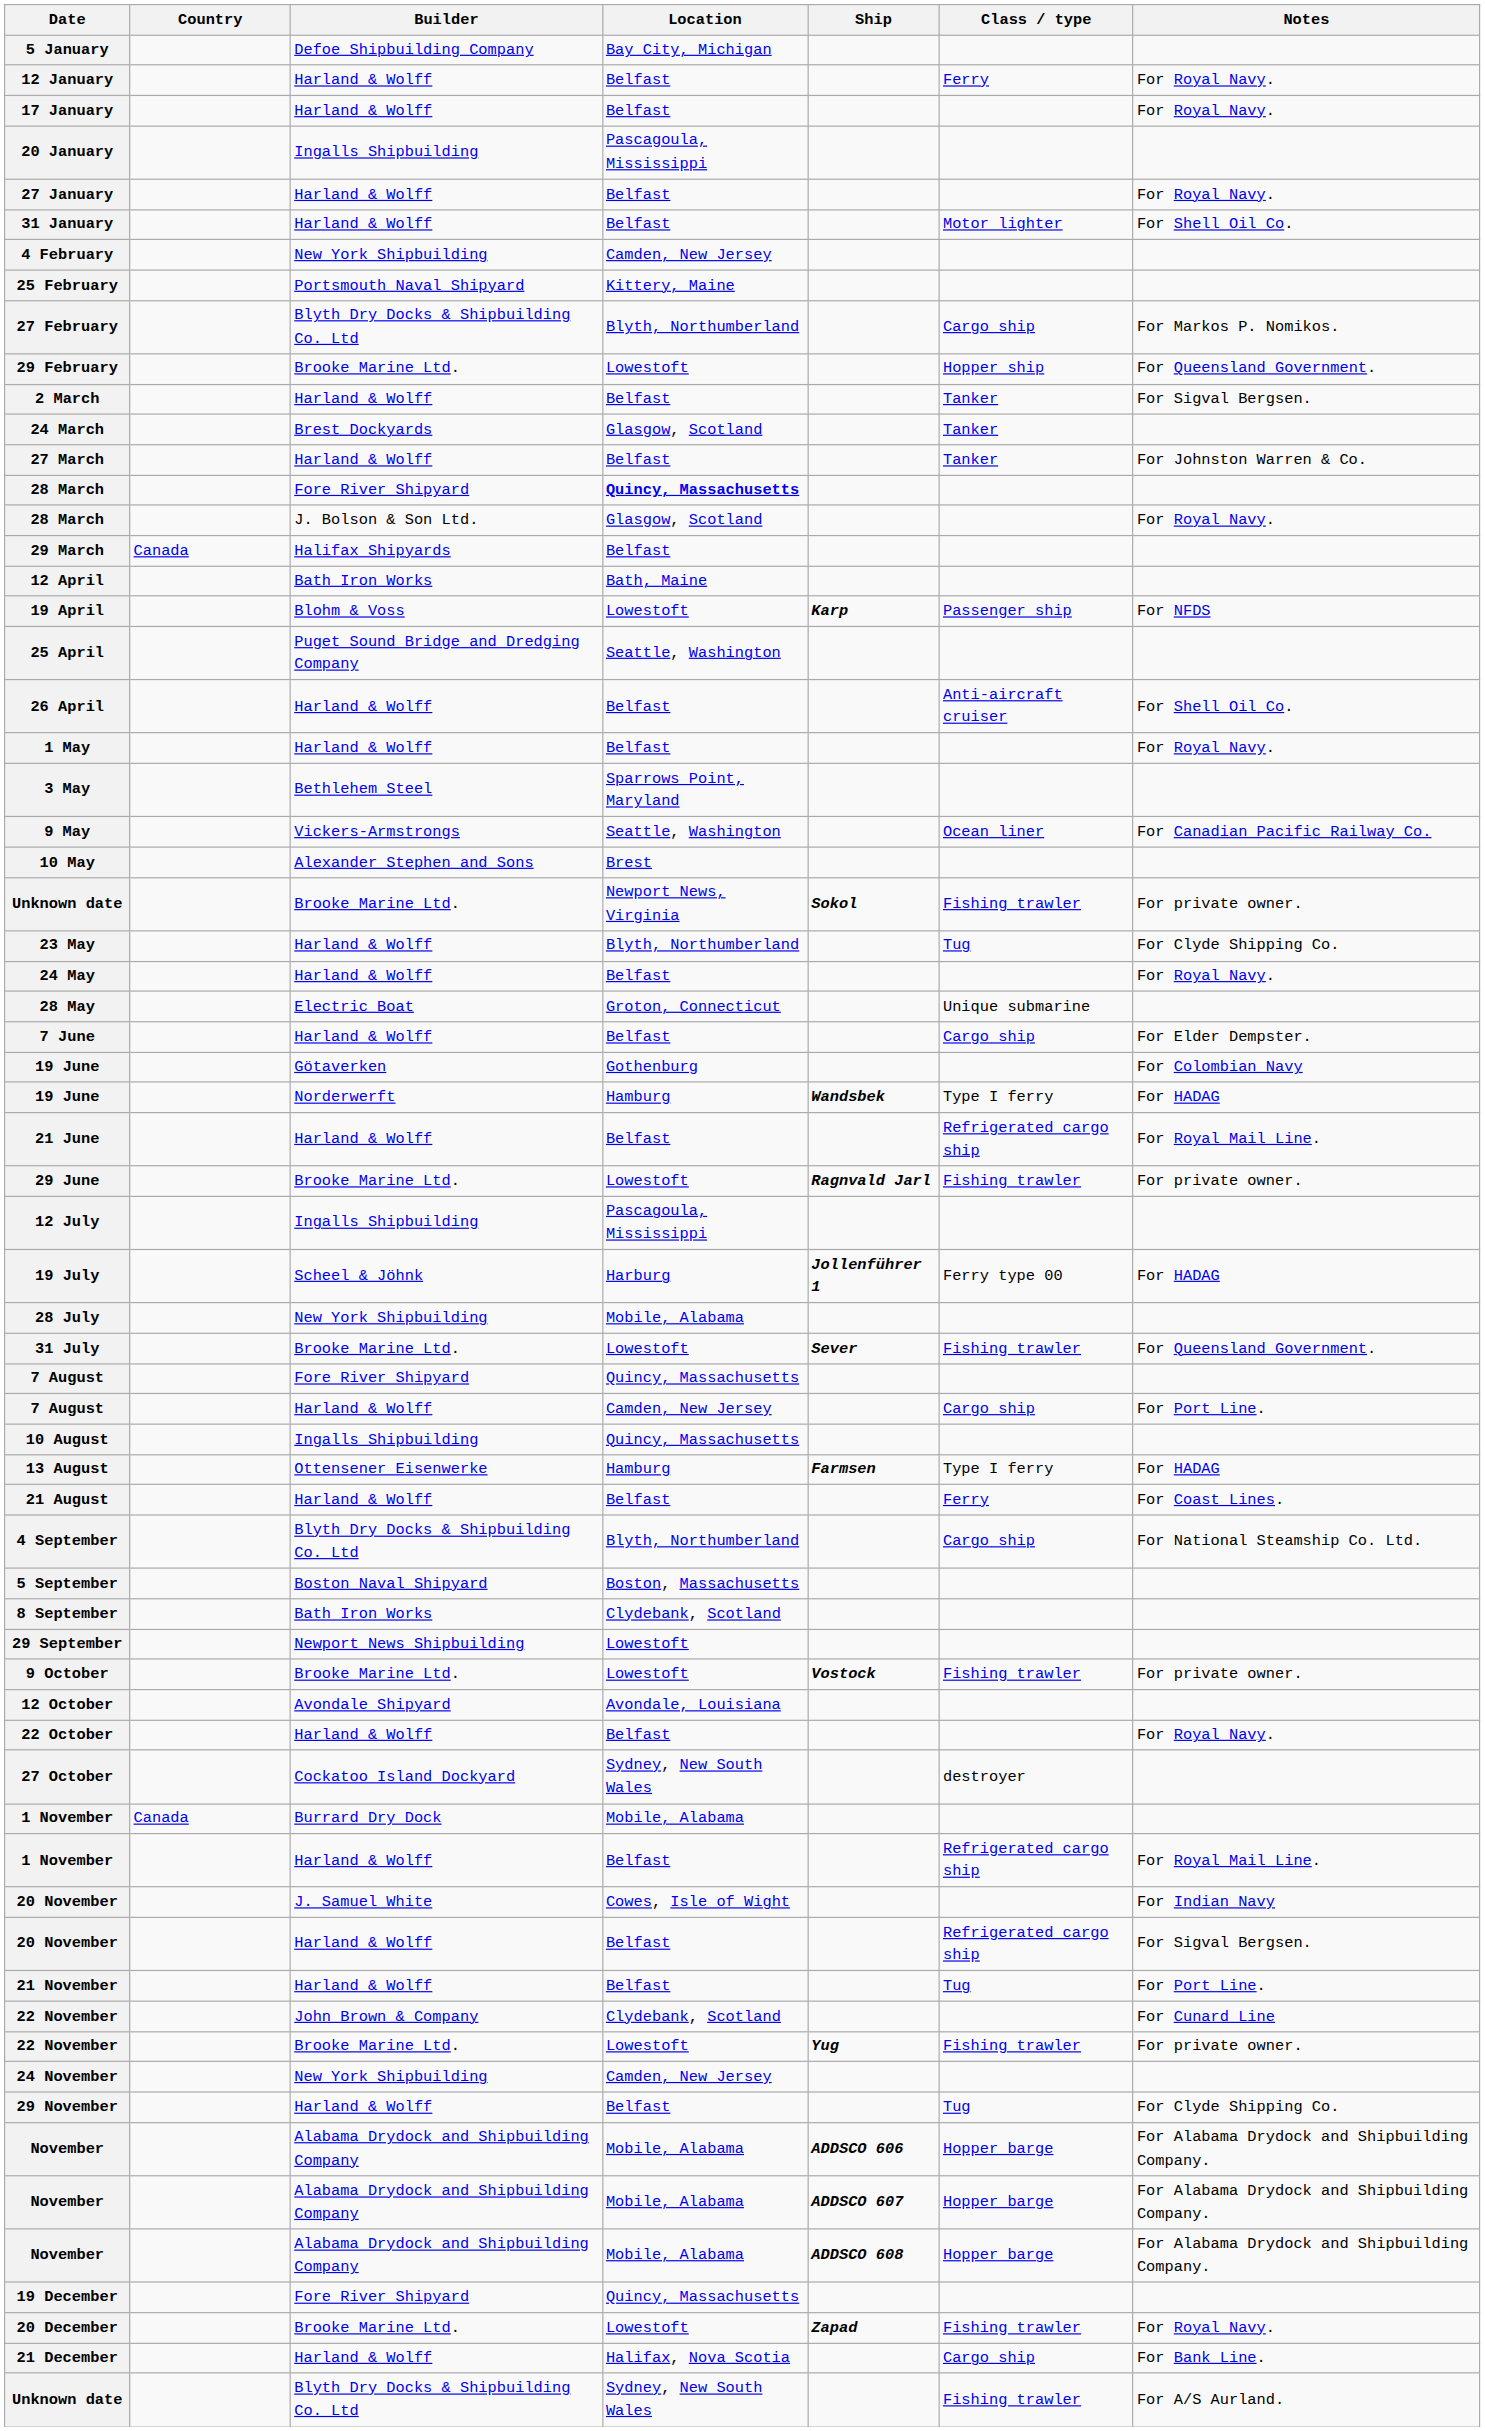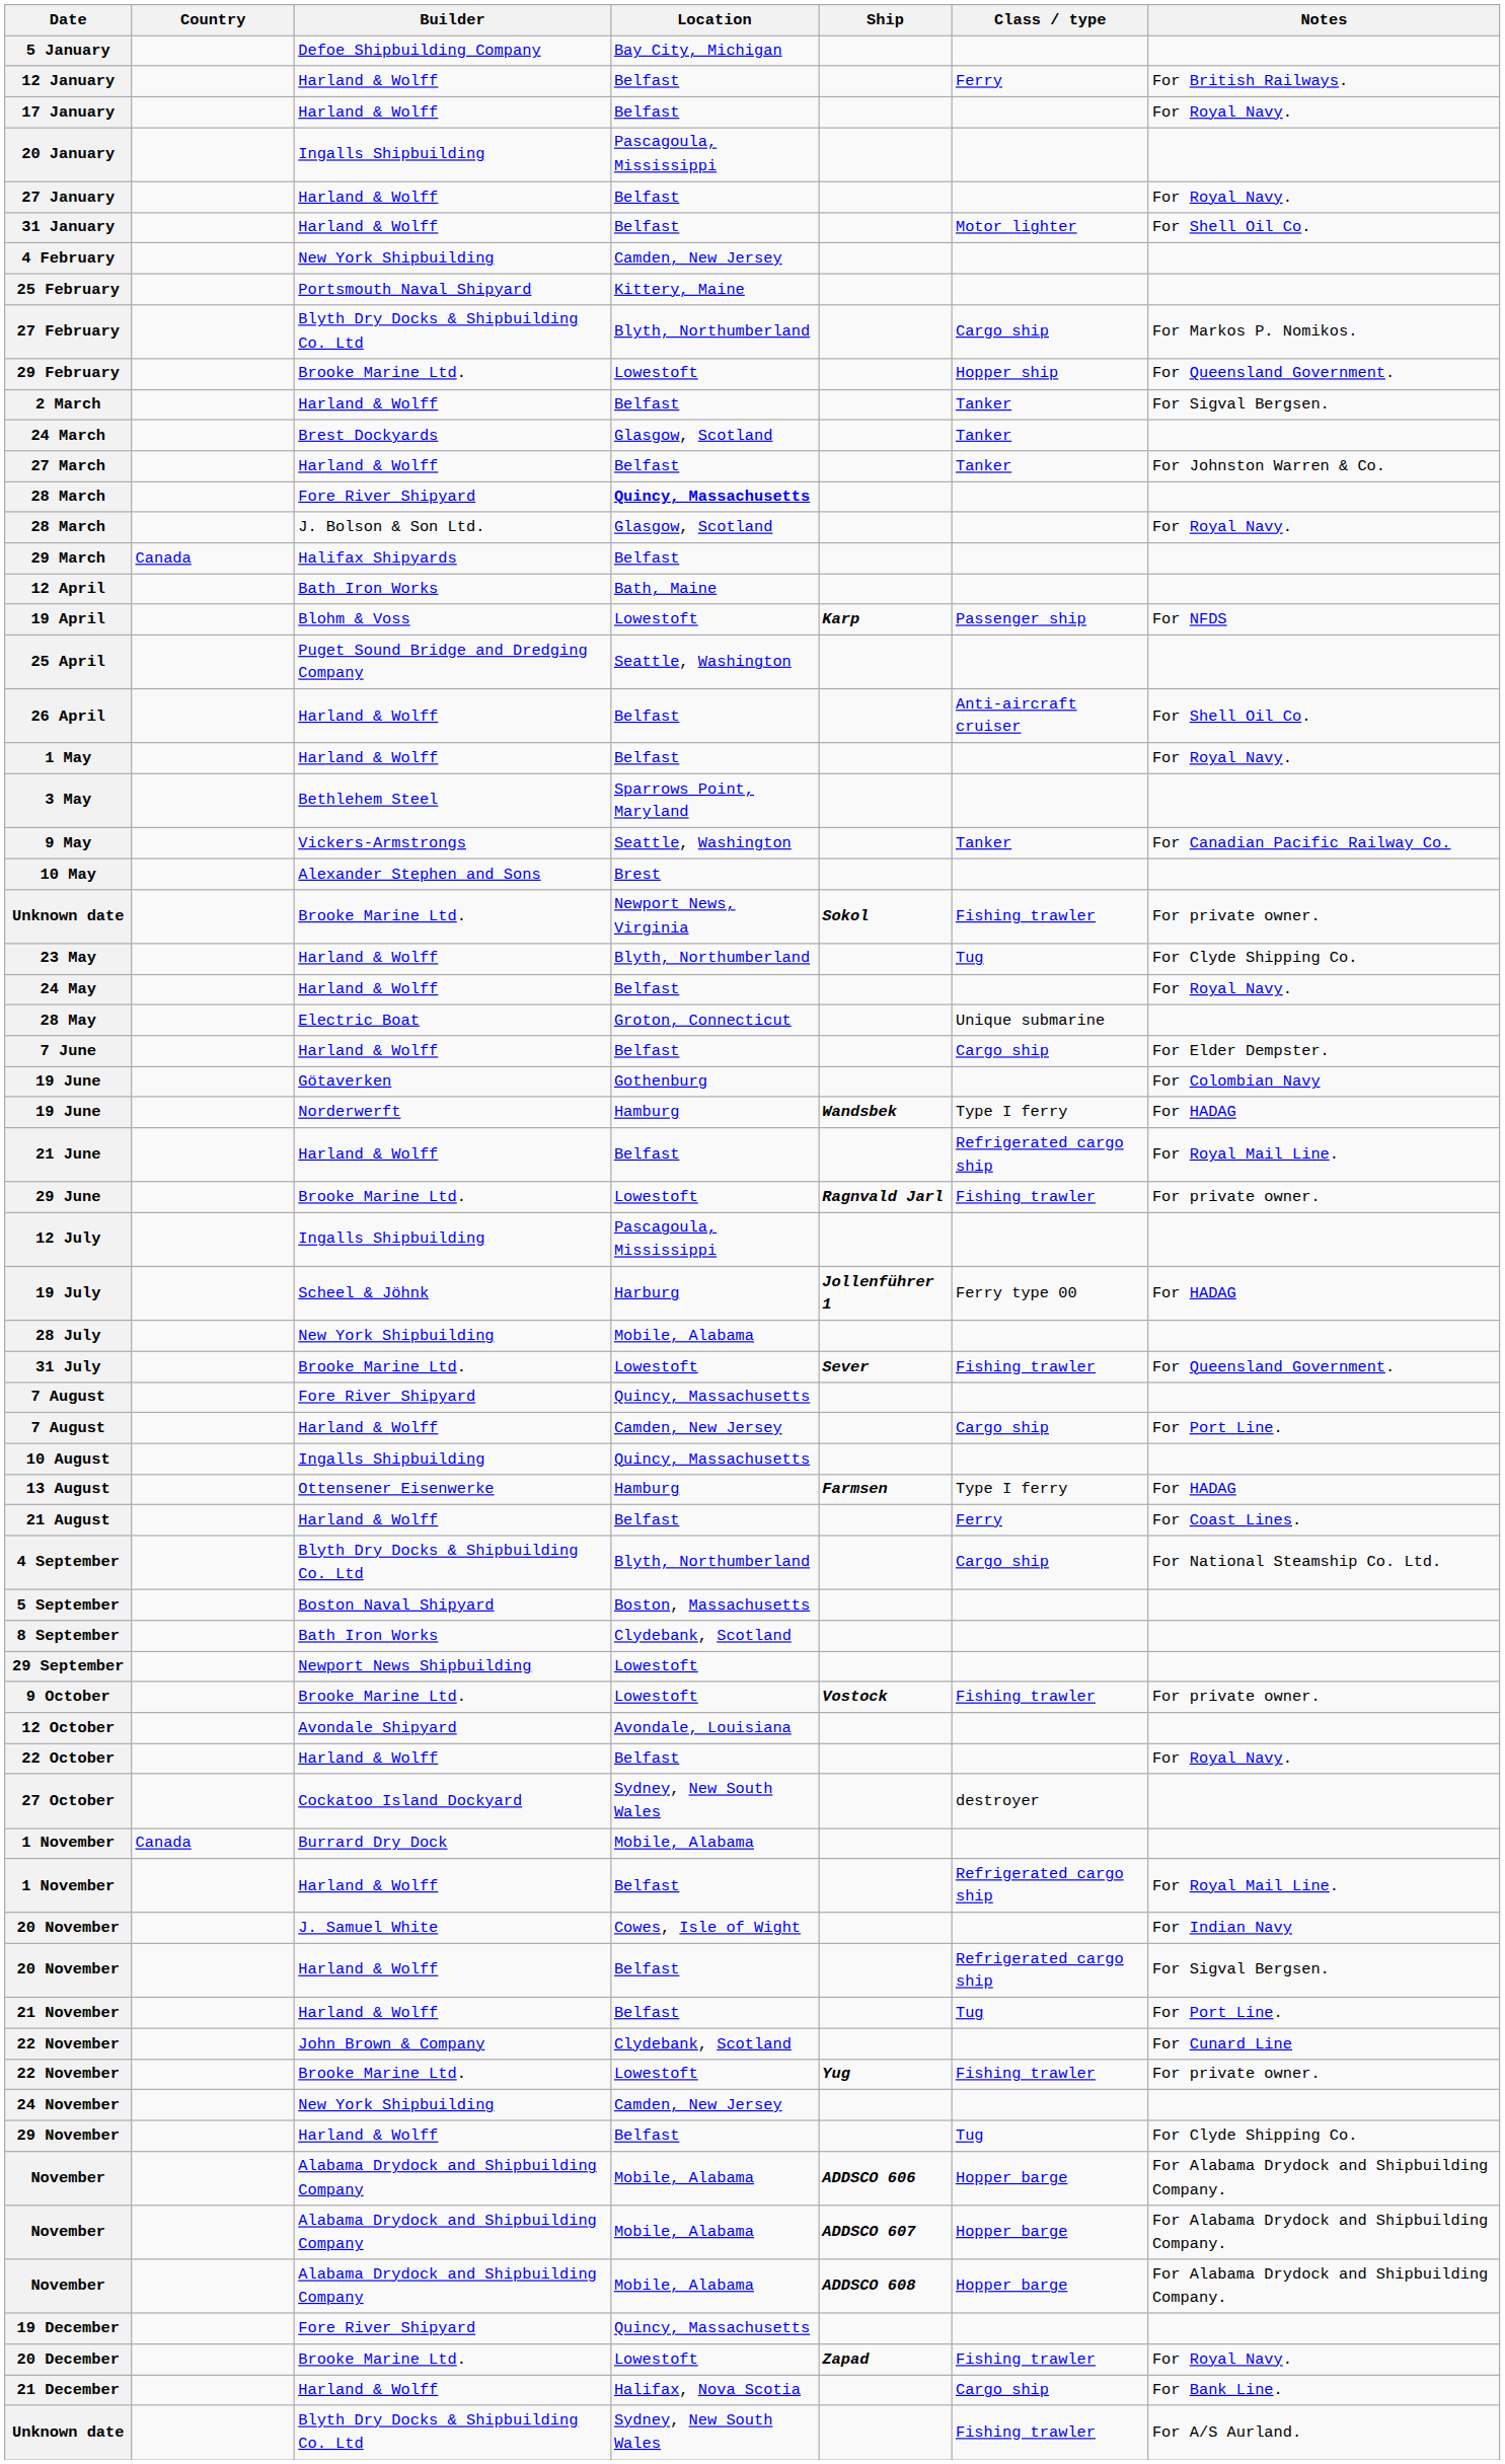12 January | Notes: For Royal Navy. -> For British Railways.
9 May | Class / type: Ocean liner -> Tanker
